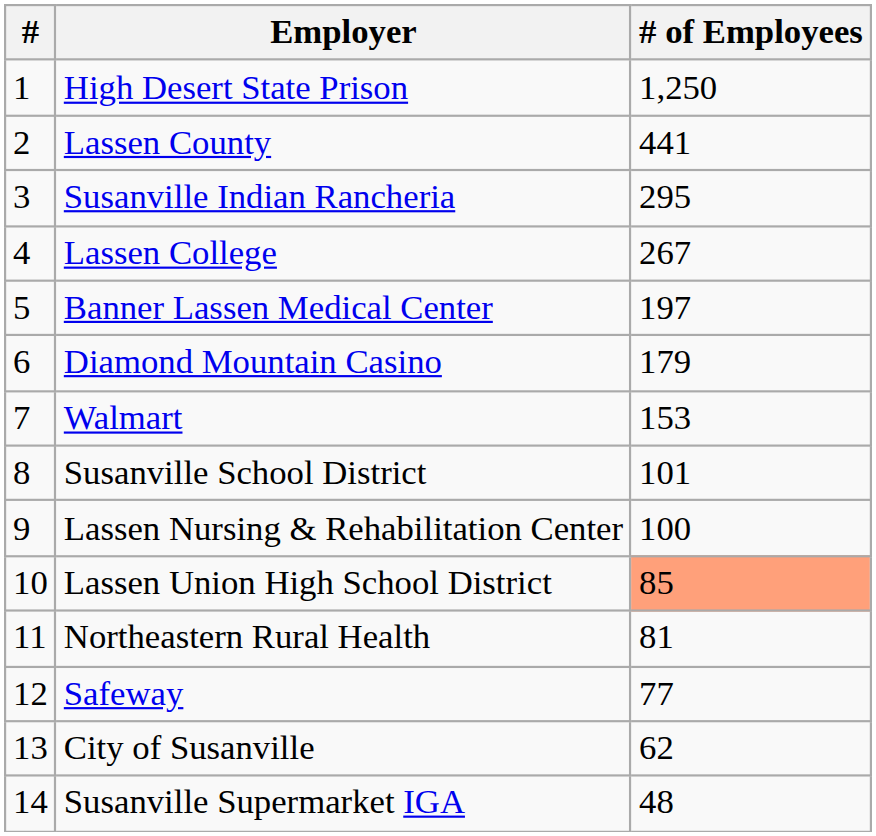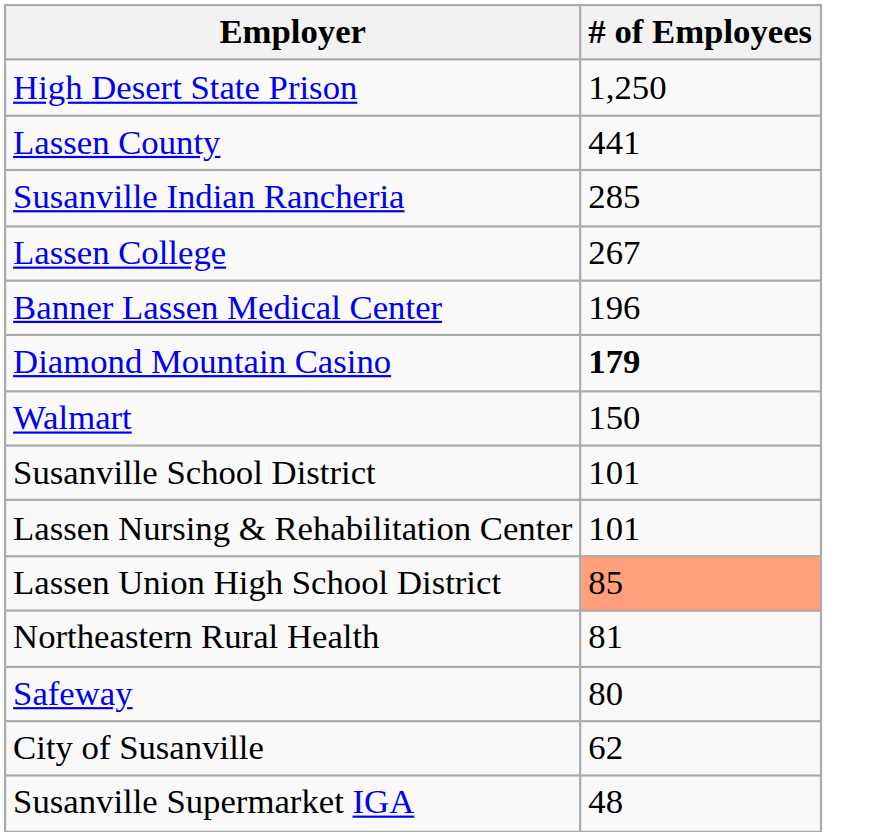- column: # | 1 | 2 | 3 | 4 | 5 | 6 | 7 | 8 | 9 | 10 | 11 | 12 | 13 | 14
Susanville Indian Rancheria | # of Employees: 295 -> 285
Banner Lassen Medical Center | # of Employees: 197 -> 196
Diamond Mountain Casino | # of Employees: normal -> bold
Walmart | # of Employees: 153 -> 150
Lassen Nursing & Rehabilitation Center | # of Employees: 100 -> 101
Safeway | # of Employees: 77 -> 80
